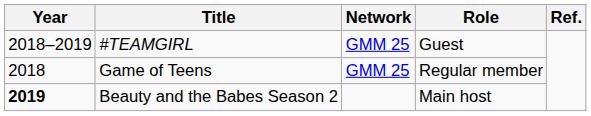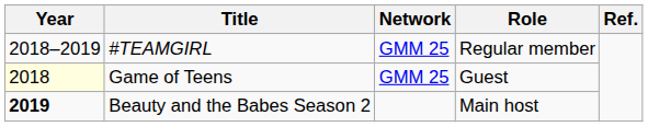#TEAMGIRL | Role: Guest -> Regular member
Game of Teens | Year: no background -> lightyellow background
Game of Teens | Role: Regular member -> Guest
